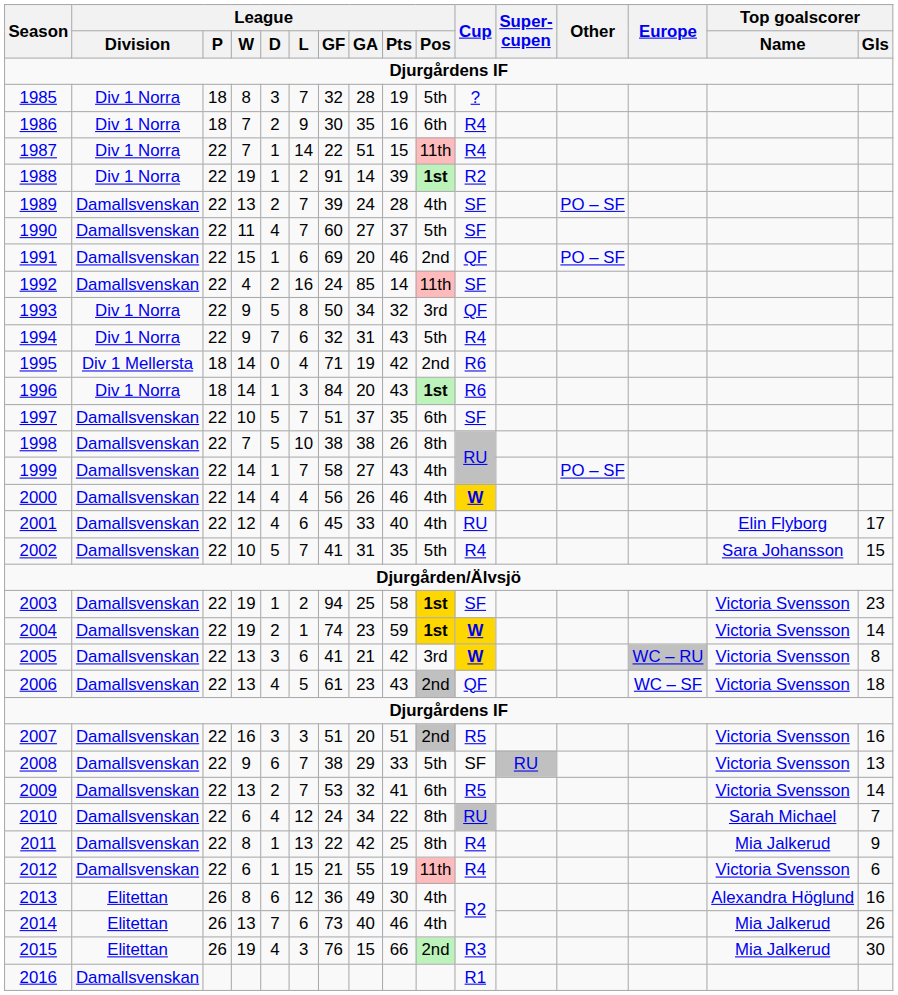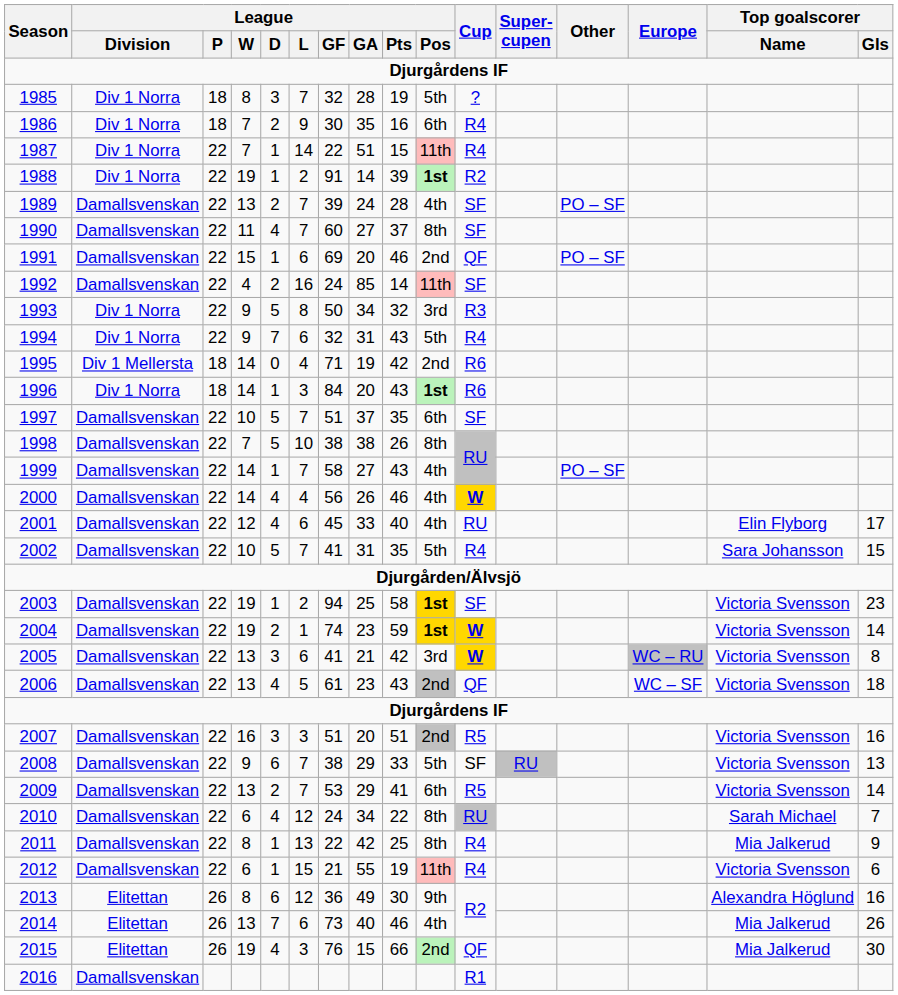1990 | League / Pos: 5th -> 8th
1993 | Cup: QF -> R3
2009 | League / GA: 32 -> 29
2013 | League / Pos: 4th -> 9th
2015 | Cup: R3 -> QF
